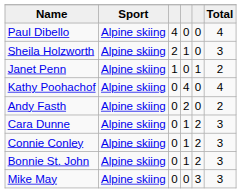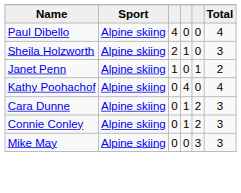- row: Andy Fasth | Alpine skiing | 0 | 2 | 0 | 2
- row: Bonnie St. John | Alpine skiing | 0 | 1 | 2 | 3
